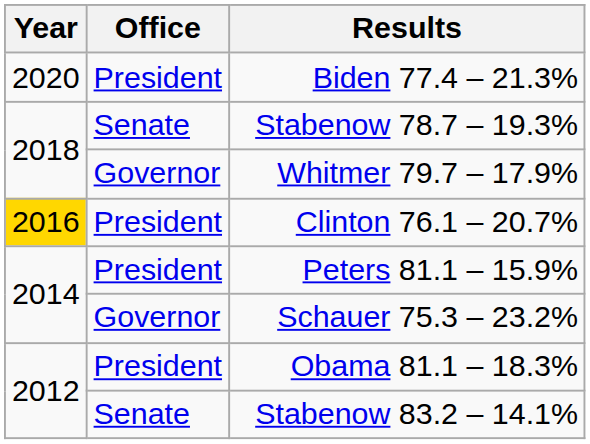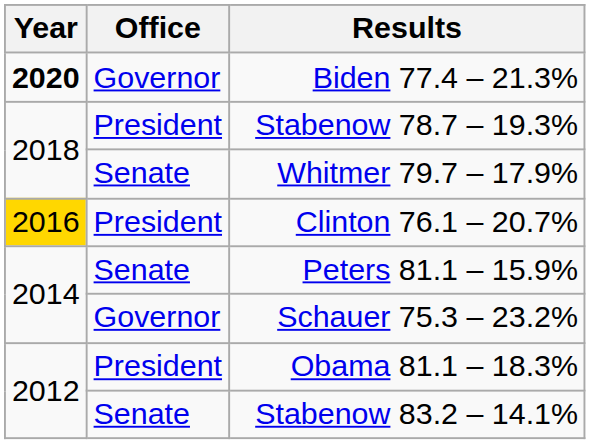Biden 77.4 – 21.3% | Year: normal -> bold
Biden 77.4 – 21.3% | Office: President -> Governor
Stabenow 78.7 – 19.3% | Office: Senate -> President
Whitmer 79.7 – 17.9% | Office: Governor -> Senate
Peters 81.1 – 15.9% | Office: President -> Senate
